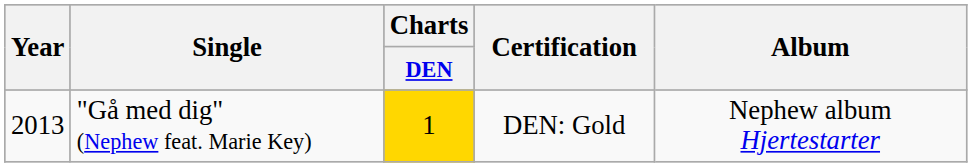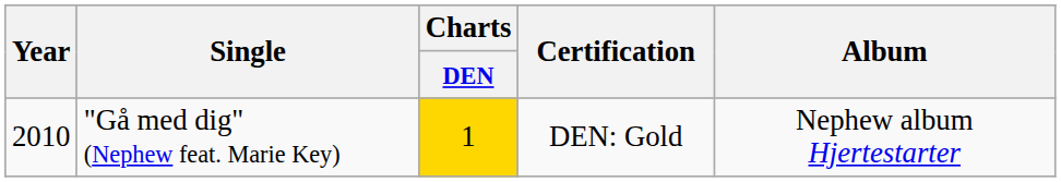"Gå med dig" (Nephew feat. Marie Key) | Year: 2013 -> 2010
